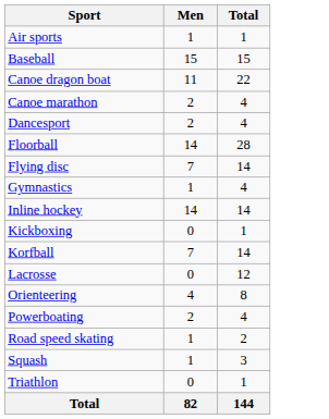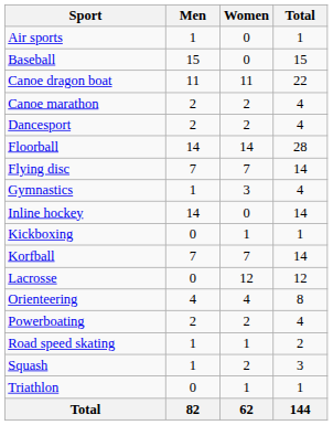+ column: Women | 0 | 0 | 11 | 2 | 2 | 14 | 7 | 3 | 0 | 1 | 7 | 12 | 4 | 2 | 1 | 2 | 1 | 62
